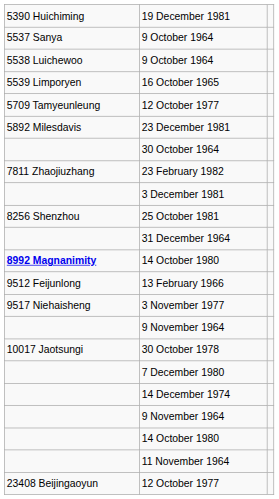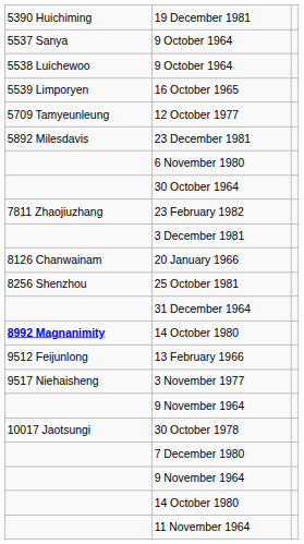+ row: 6 November 1980
+ row: 8126 Chanwainam | 20 January 1966
- row: 14 December 1974
- row: 23408 Beijingaoyun | 12 October 1977
